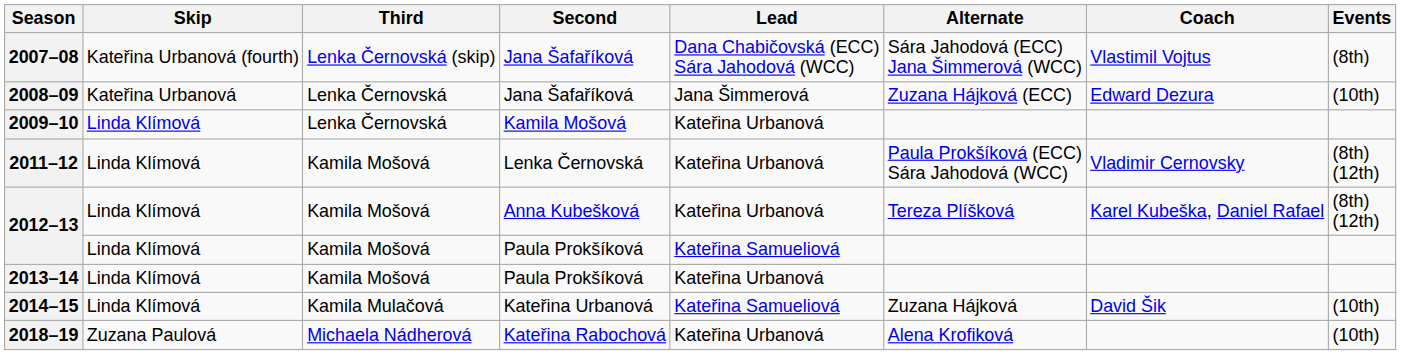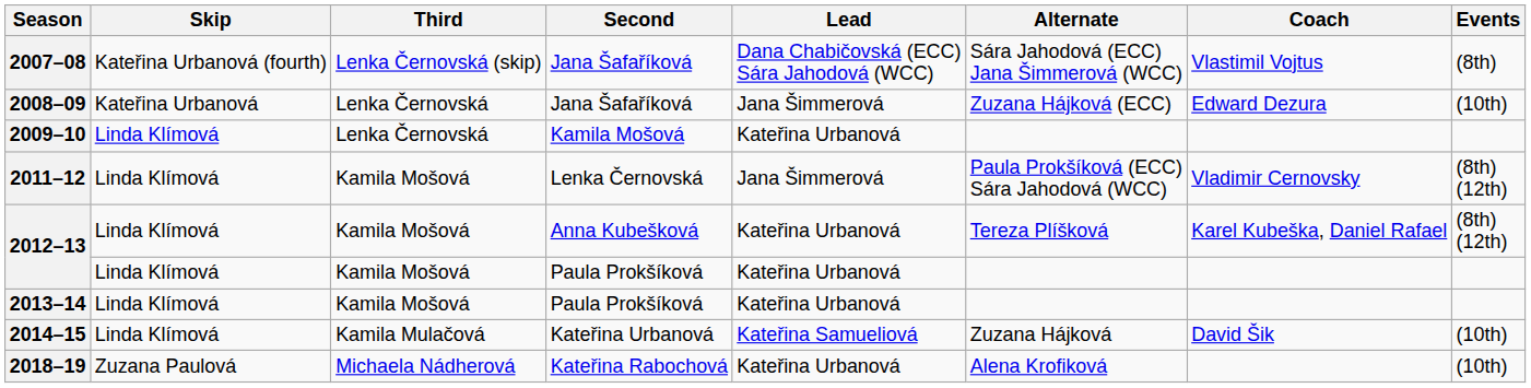2011–12 | Lead: Kateřina Urbanová -> Jana Šimmerová
2012–13 / Paula Prokšíková | Lead: Kateřina Samueliová -> Kateřina Urbanová
